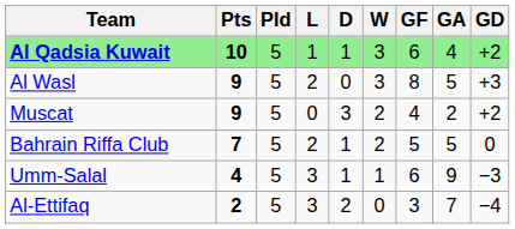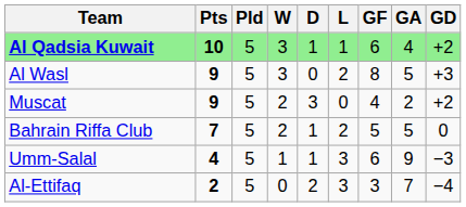columns swapped: W <-> L
